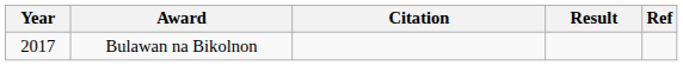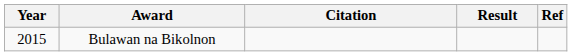Bulawan na Bikolnon | Year: 2017 -> 2015
